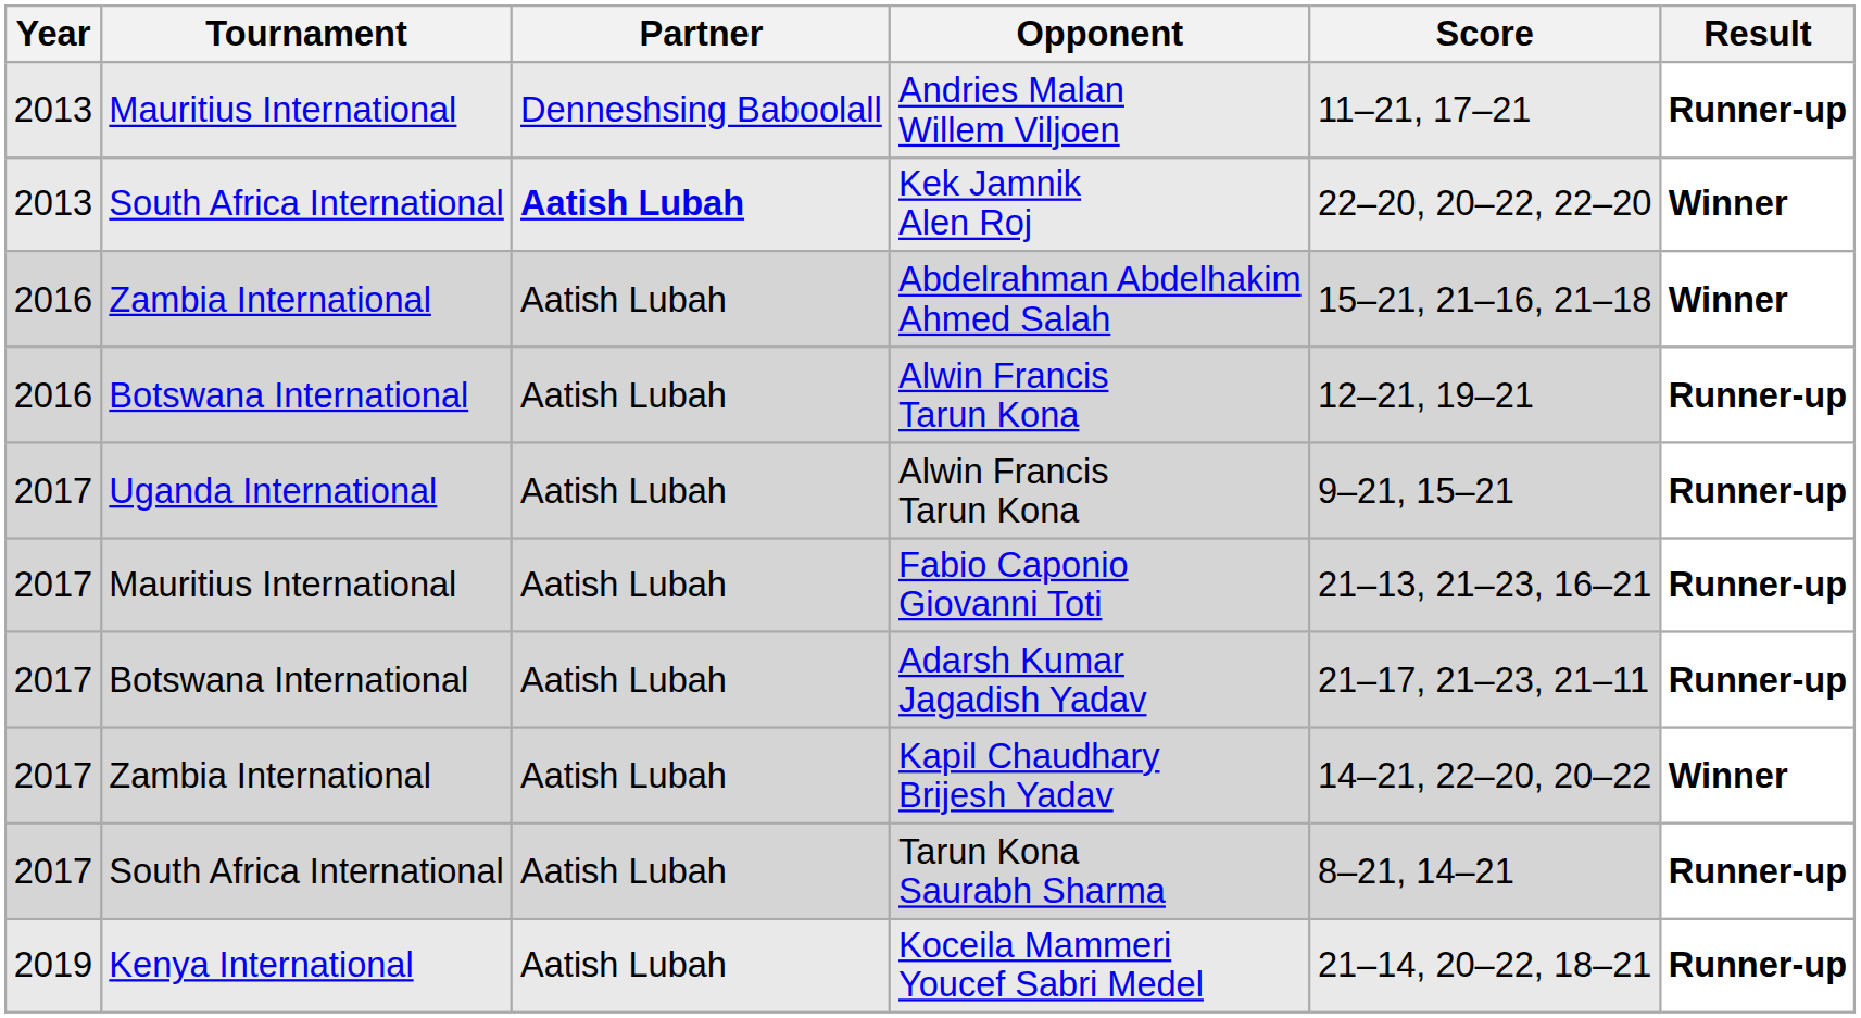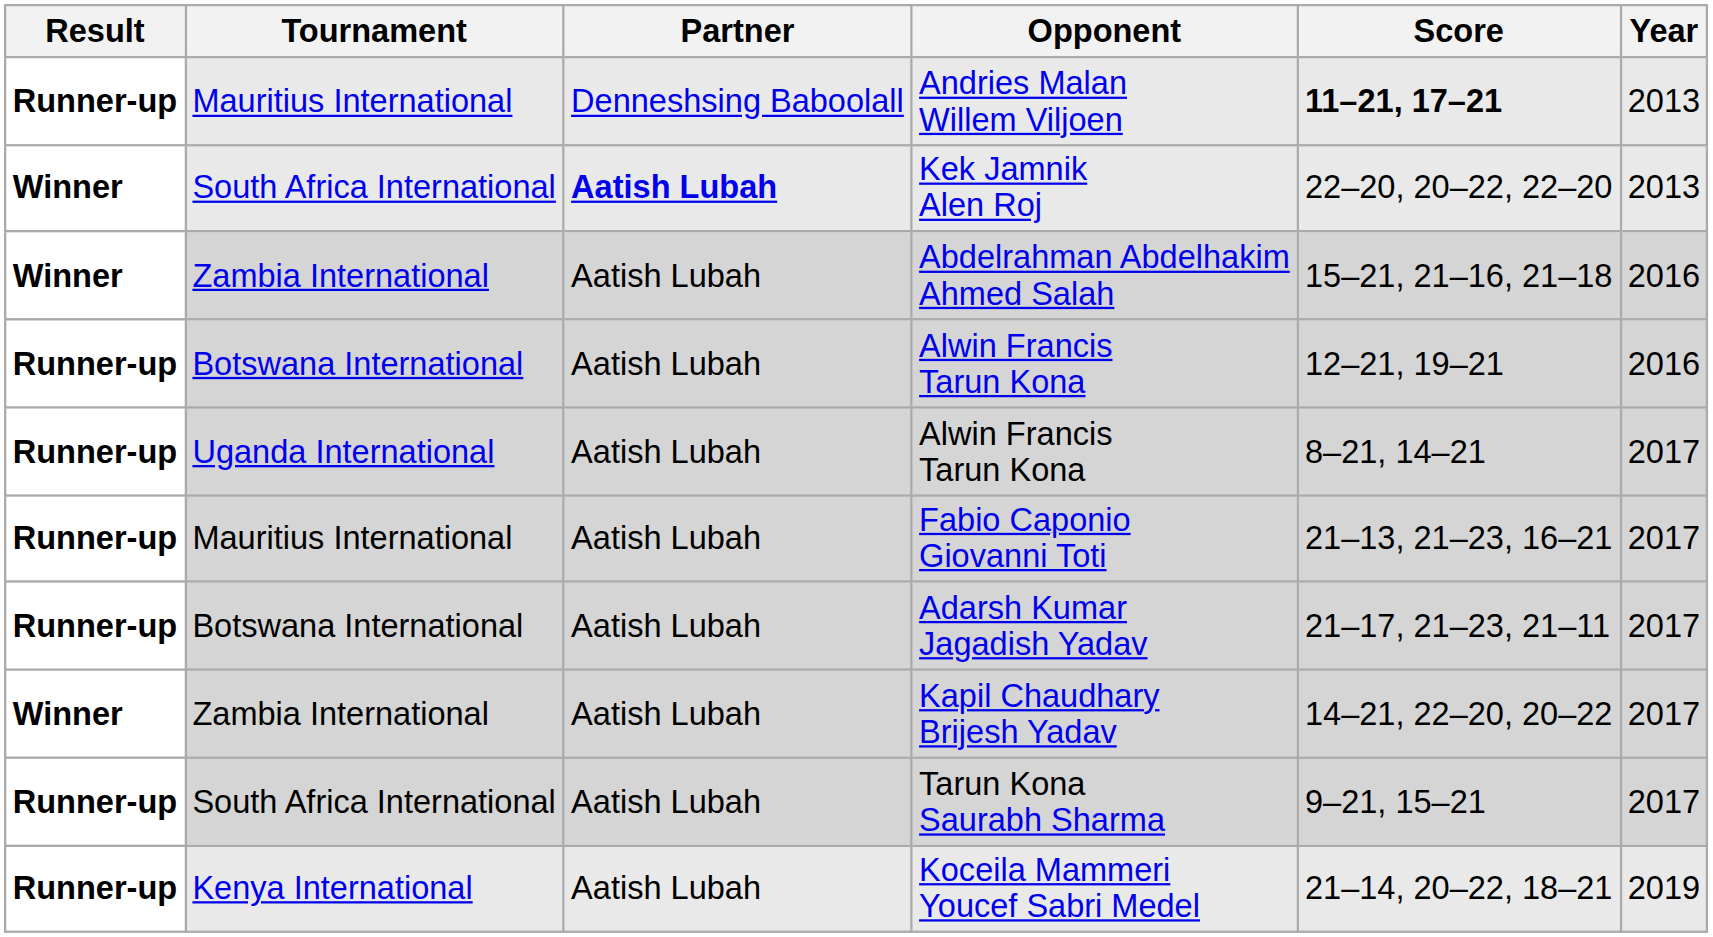columns swapped: Year <-> Result
Andries Malan Willem Viljoen | Score: normal -> bold
Uganda International / Alwin Francis Tarun Kona | Score: 9–21, 15–21 -> 8–21, 14–21
Tarun Kona Saurabh Sharma | Score: 8–21, 14–21 -> 9–21, 15–21
